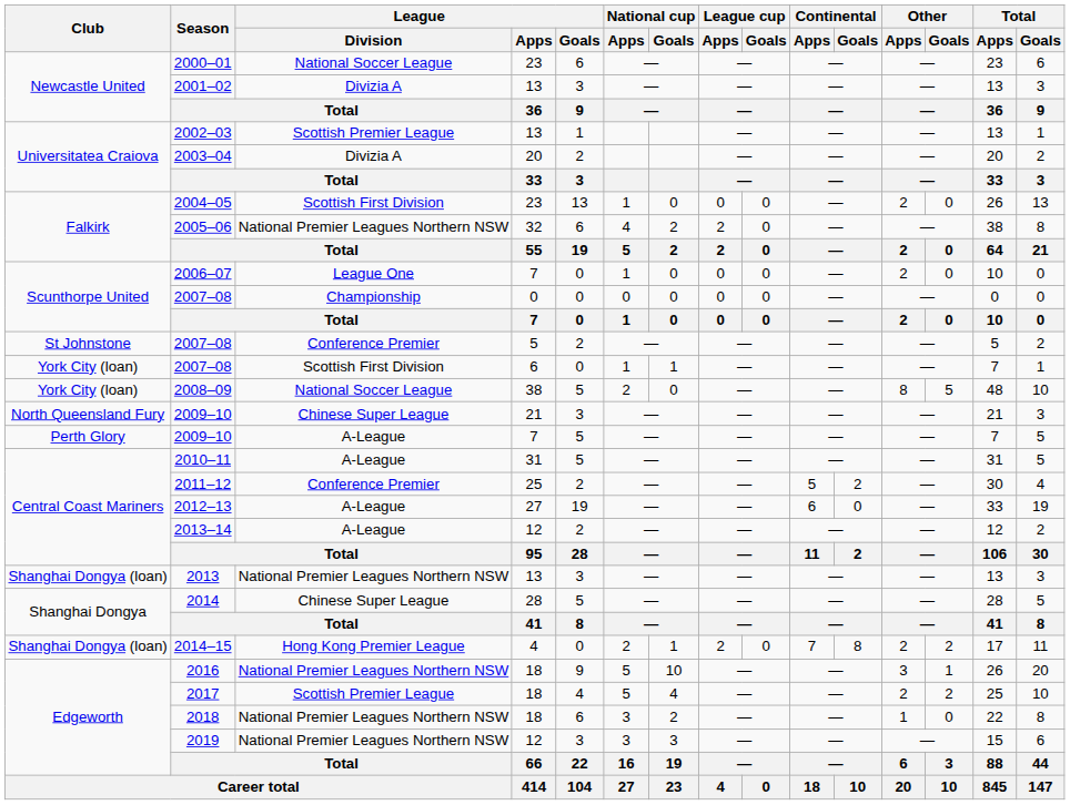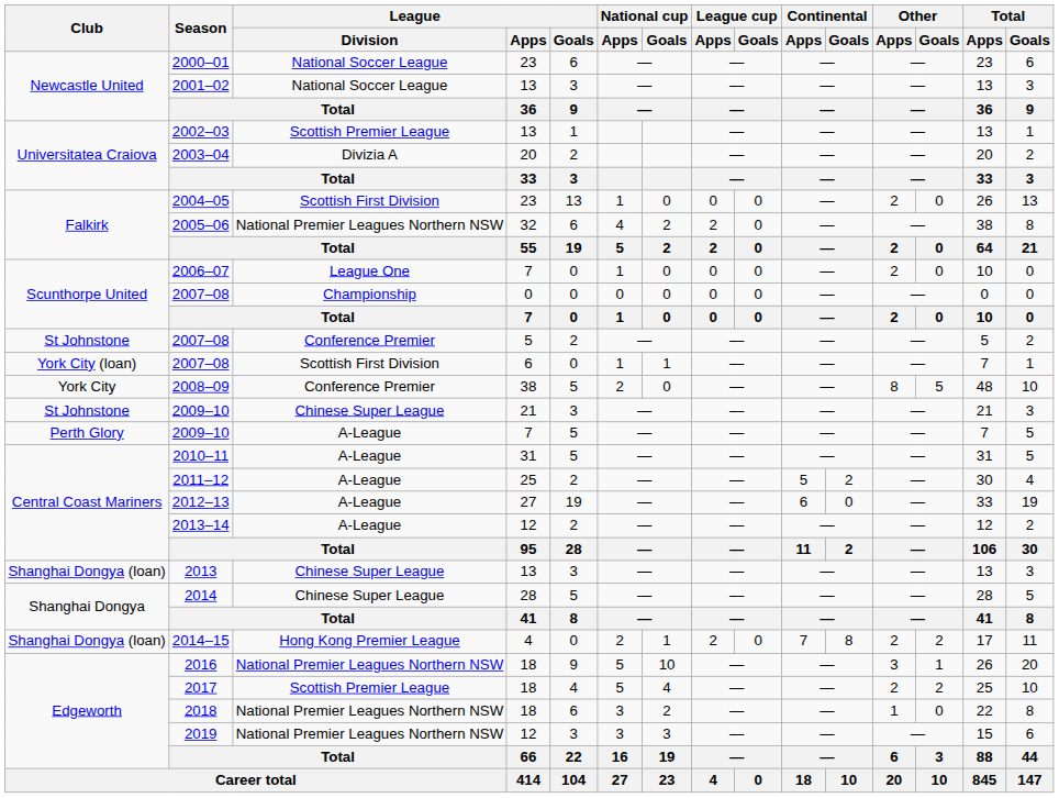2001–02 | League / Division: Divizia A -> National Soccer League
2008–09 | Club: York City (loan) -> York City
2008–09 | League / Division: National Soccer League -> Conference Premier
2009–10 / 21 | Club: North Queensland Fury -> St Johnstone
2011–12 | League / Division: Conference Premier -> A-League
2013 | League / Division: National Premier Leagues Northern NSW -> Chinese Super League
